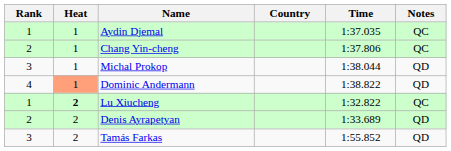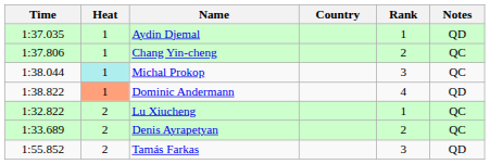columns swapped: Rank <-> Time
Aydin Djemal | Notes: QC -> QD
Michal Prokop | Heat: no background -> paleturquoise background
Michal Prokop | Notes: QD -> QC
Lu Xiucheng | Heat: bold -> normal
Denis Ayrapetyan | Notes: QD -> QC
